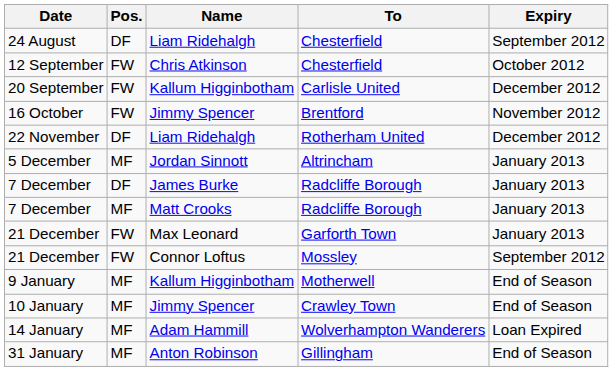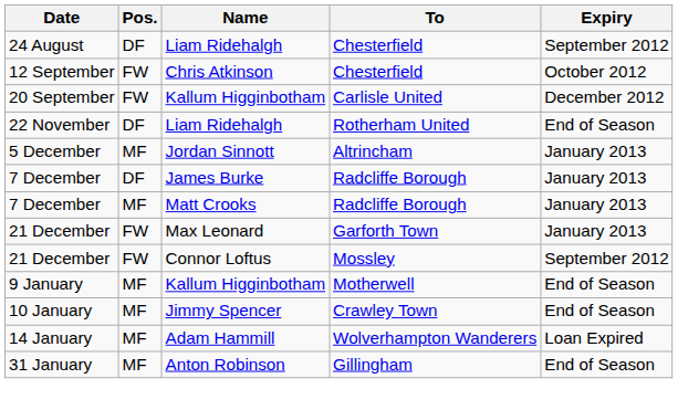- row: 16 October | FW | Jimmy Spencer | Brentford | November 2012
22 November | Expiry: December 2012 -> End of Season
